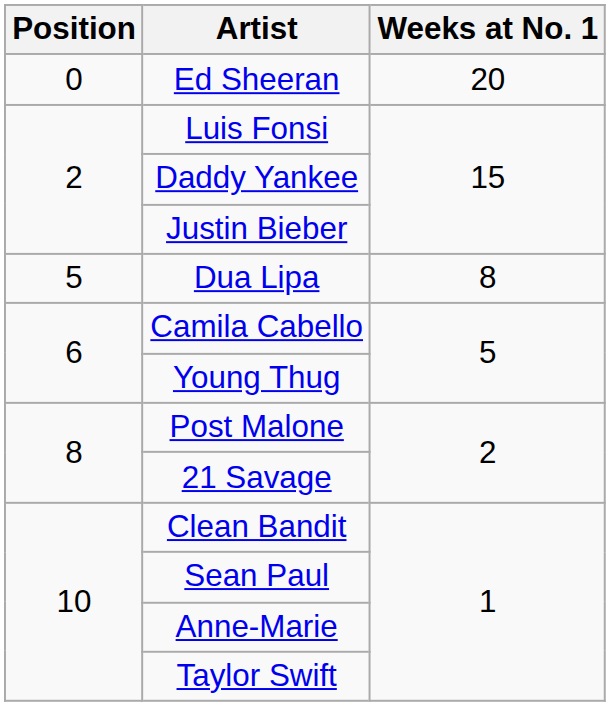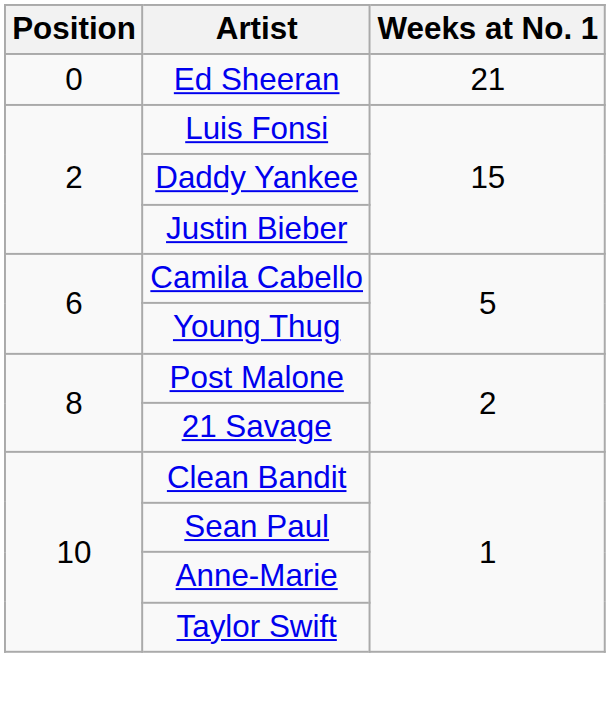Ed Sheeran | Weeks at No. 1: 20 -> 21
- row: 5 | Dua Lipa | 8
